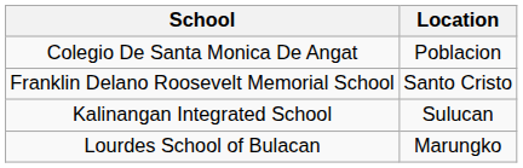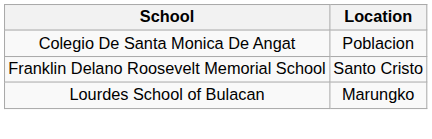- row: Kalinangan Integrated School | Sulucan
